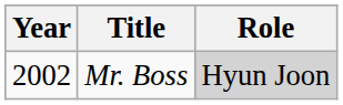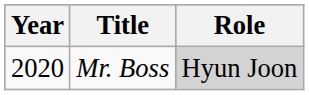Mr. Boss | Year: 2002 -> 2020
